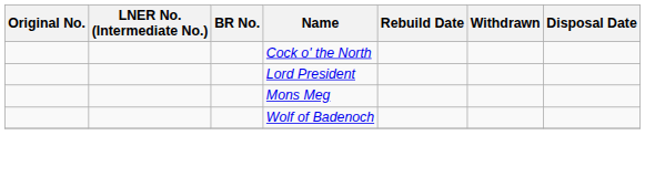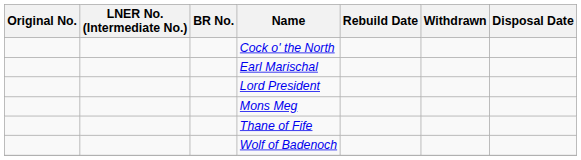+ row: Earl Marischal
+ row: Thane of Fife
